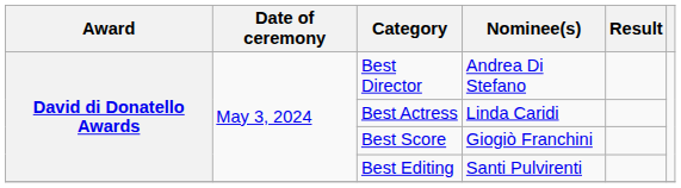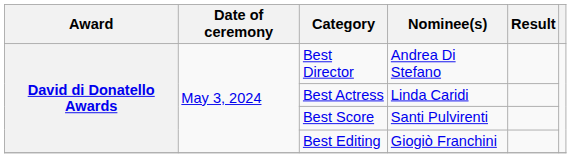Best Score | Nominee(s): Giogiò Franchini -> Santi Pulvirenti
Best Editing | Nominee(s): Santi Pulvirenti -> Giogiò Franchini
